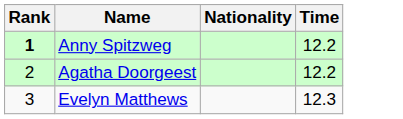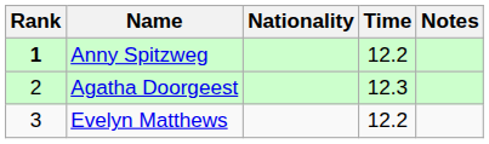+ column: Notes
Agatha Doorgeest | Time: 12.2 -> 12.3
Evelyn Matthews | Time: 12.3 -> 12.2
